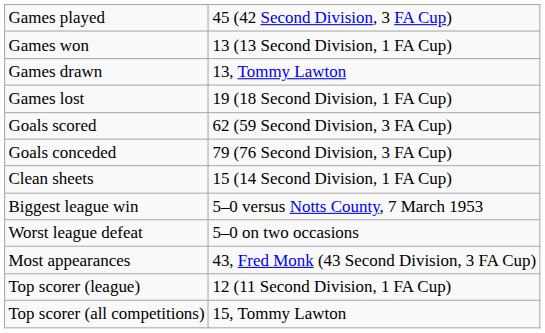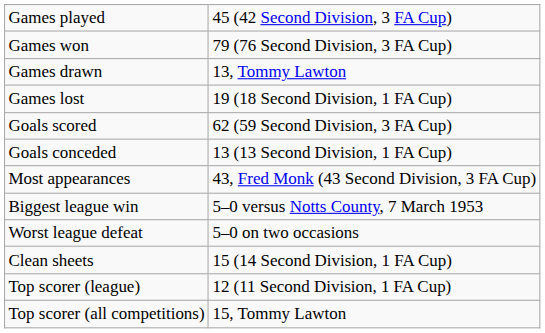Games won | column 2: 13 (13 Second Division, 1 FA Cup) -> 79 (76 Second Division, 3 FA Cup)
Goals conceded | column 2: 79 (76 Second Division, 3 FA Cup) -> 13 (13 Second Division, 1 FA Cup)
rows swapped: Clean sheets <-> Most appearances
